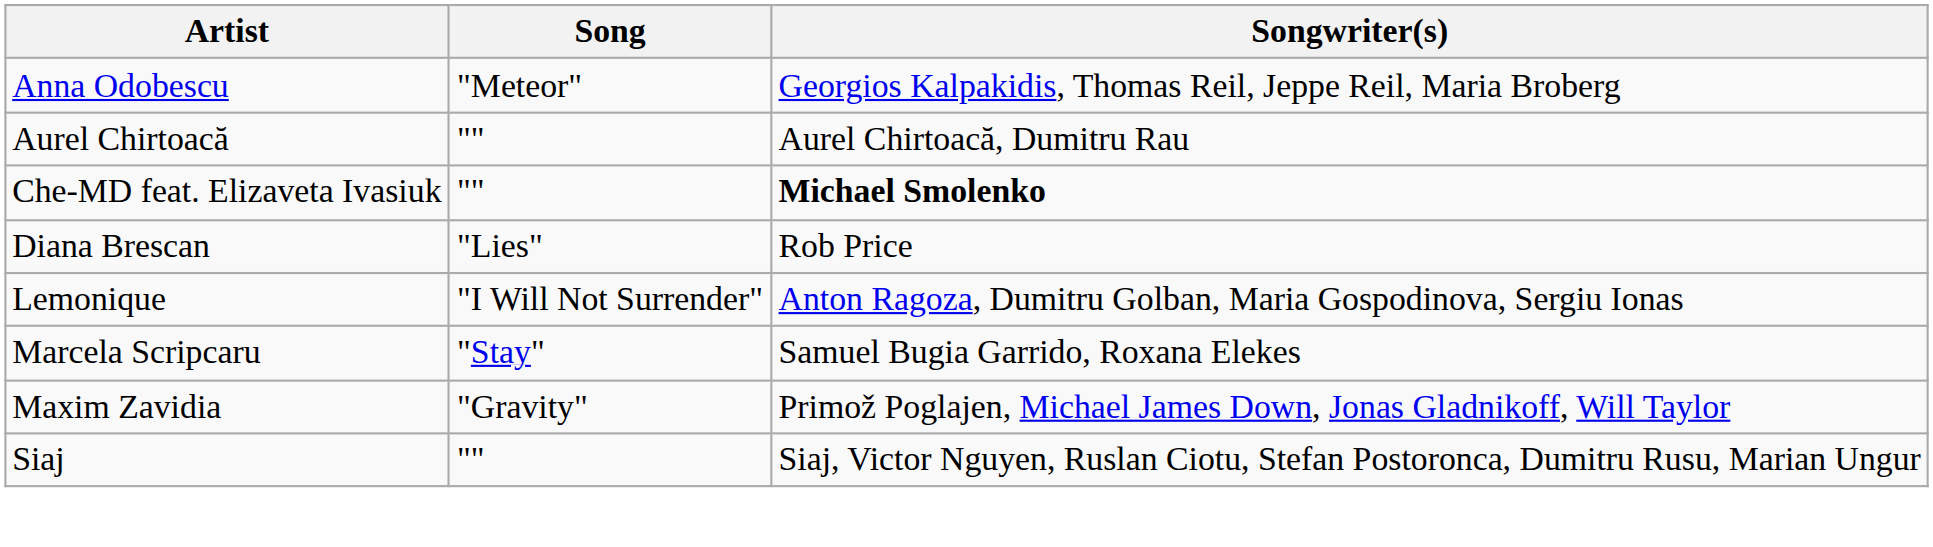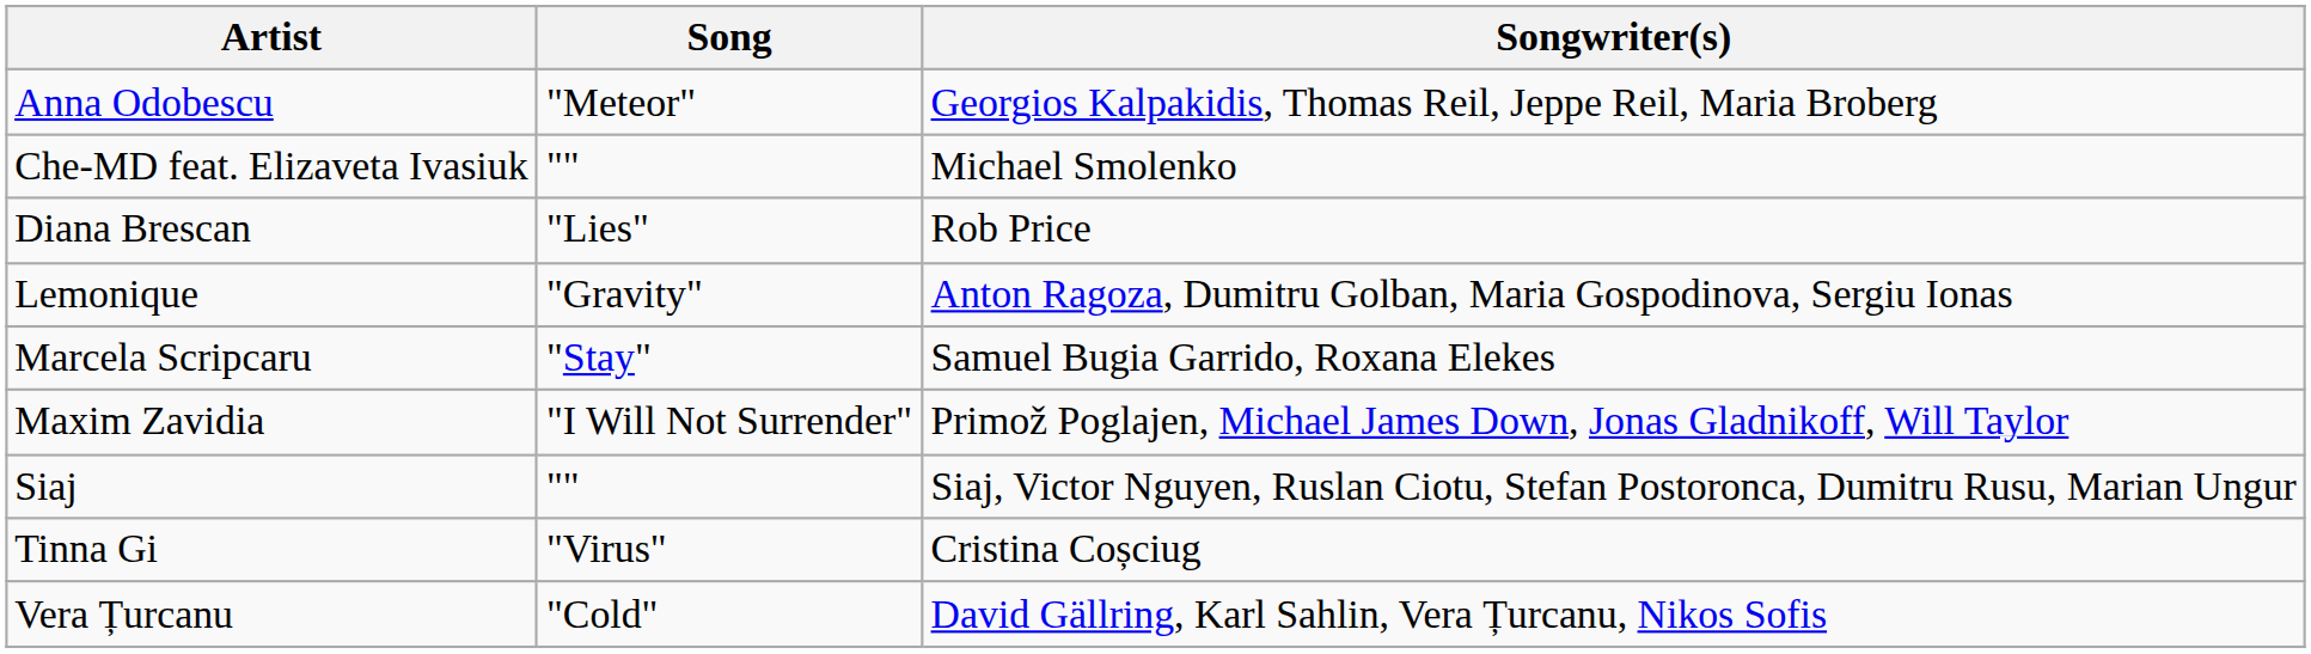- row: Aurel Chirtoacă | "" | Aurel Chirtoacă, Dumitru Rau
Che-MD feat. Elizaveta Ivasiuk | Songwriter(s): bold -> normal
Lemonique | Song: "I Will Not Surrender" -> "Gravity"
Maxim Zavidia | Song: "Gravity" -> "I Will Not Surrender"
+ row: Tinna Gi | "Virus" | Cristina Coșciug
+ row: Vera Țurcanu | "Cold" | David Gällring, Karl Sahlin, Vera Țurcanu, Nikos Sofis
